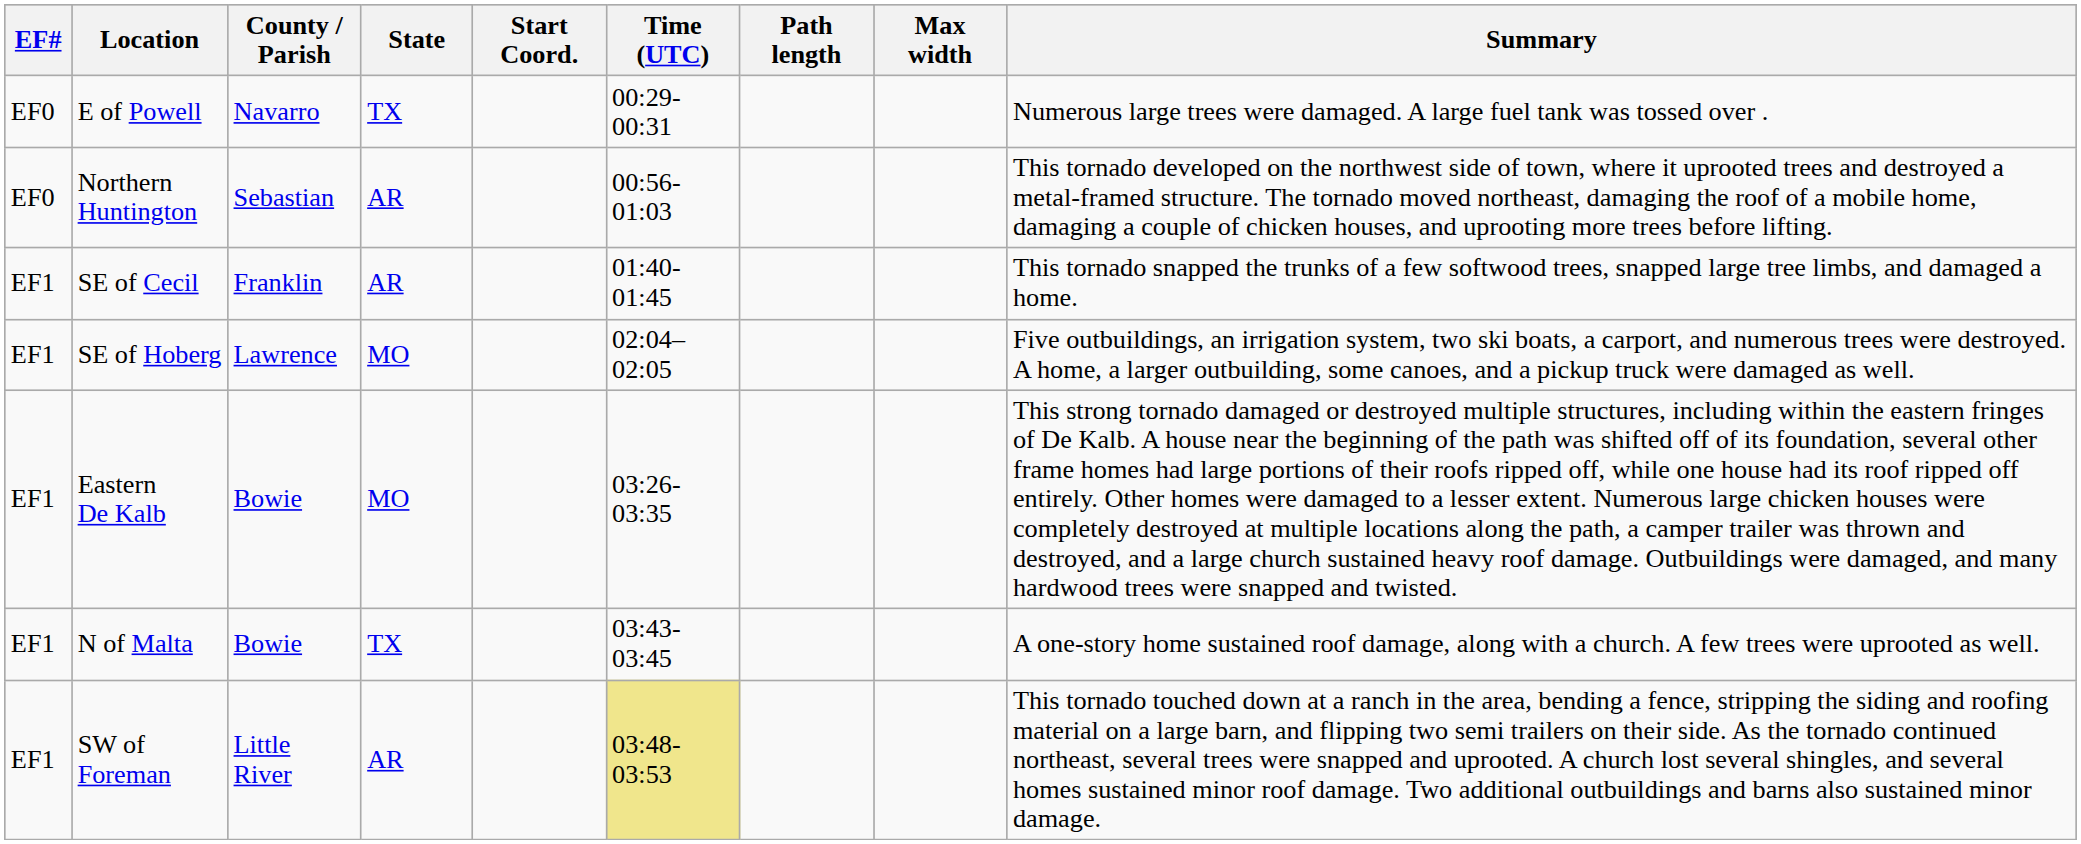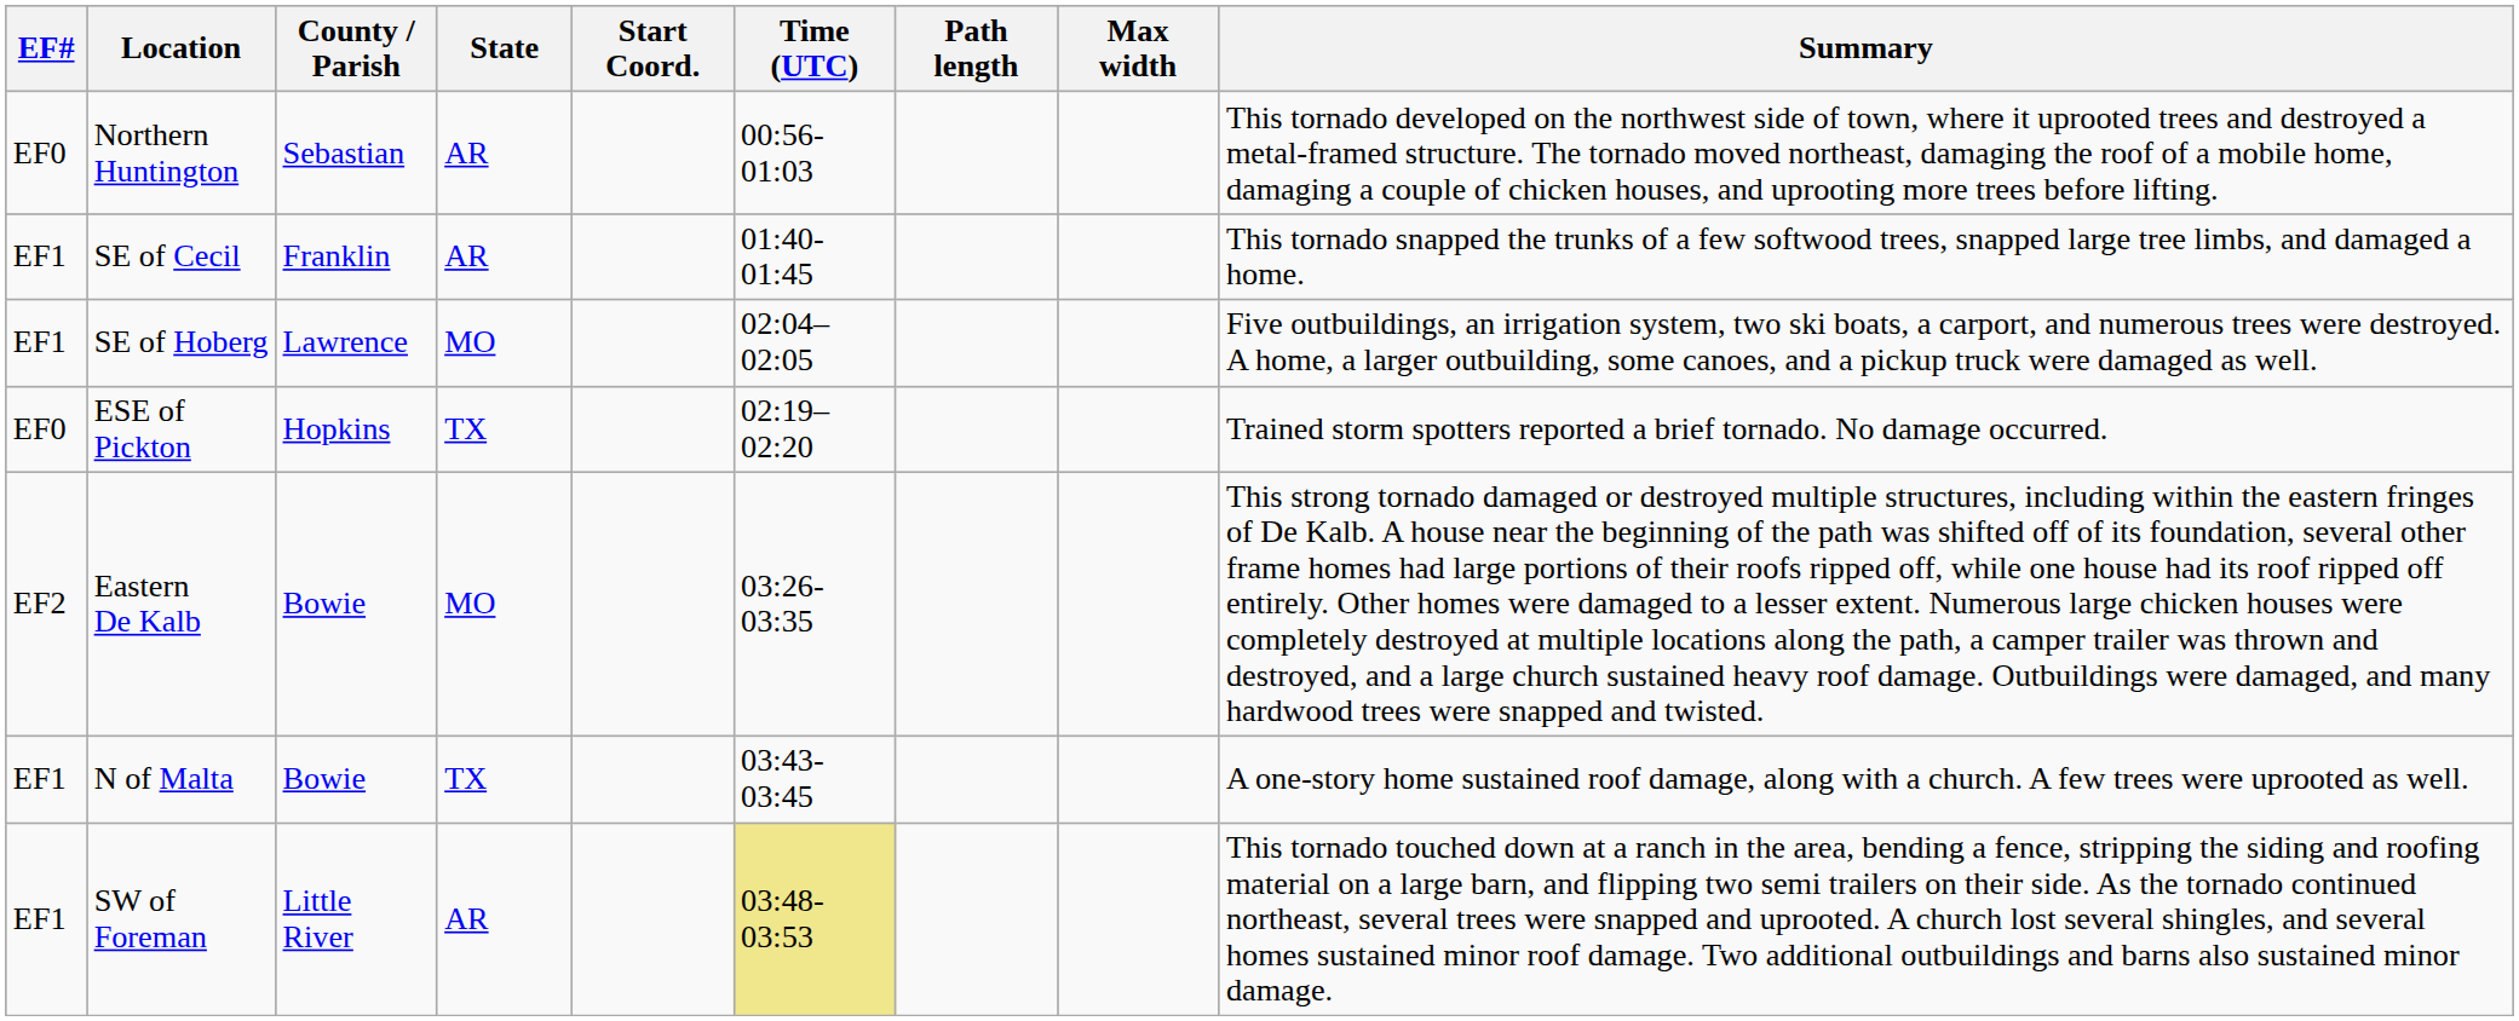- row: EF0 | E of Powell | Navarro | TX | 00:29-00:31 | Numerous large trees were damaged. A large fuel tank was tossed over .
+ row: EF0 | ESE of Pickton | Hopkins | TX | 02:19–02:20 | Trained storm spotters reported a brief tornado. No damage occurred.
Eastern De Kalb | EF#: EF1 -> EF2
